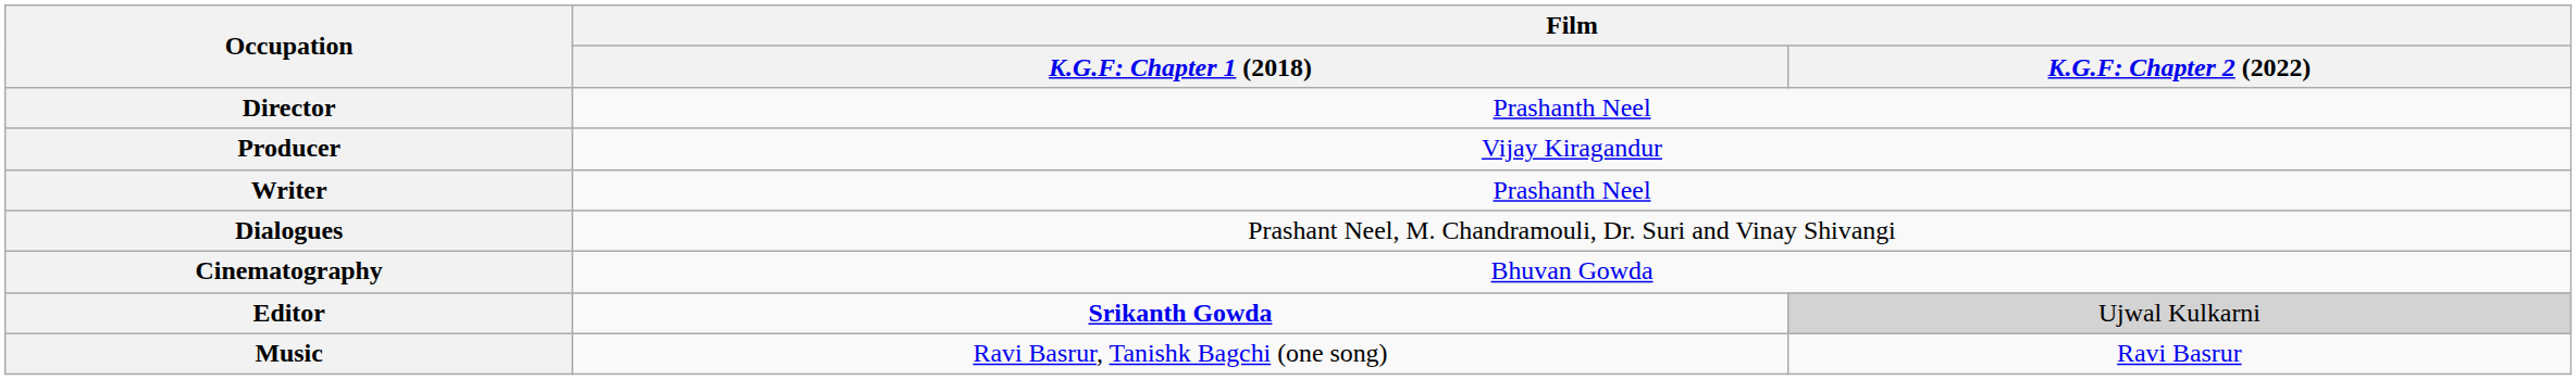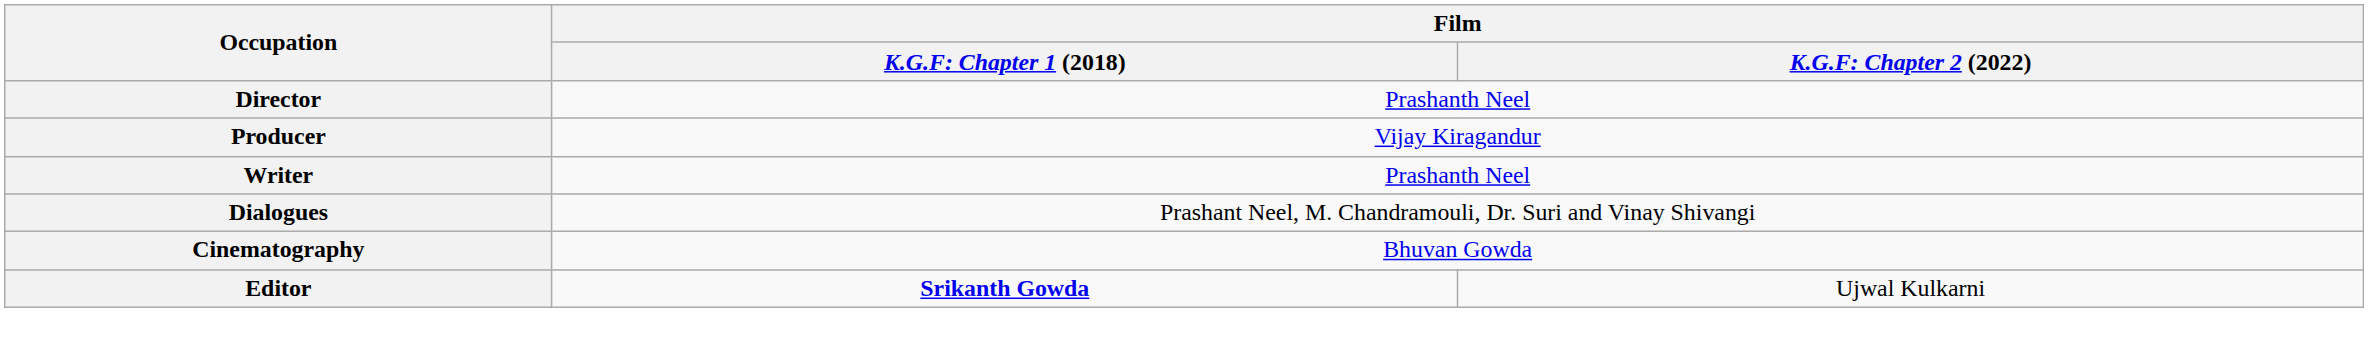Editor | column 3: lightgrey background -> no background
- row: Music | Ravi Basrur, Tanishk Bagchi (one song) | Ravi Basrur
